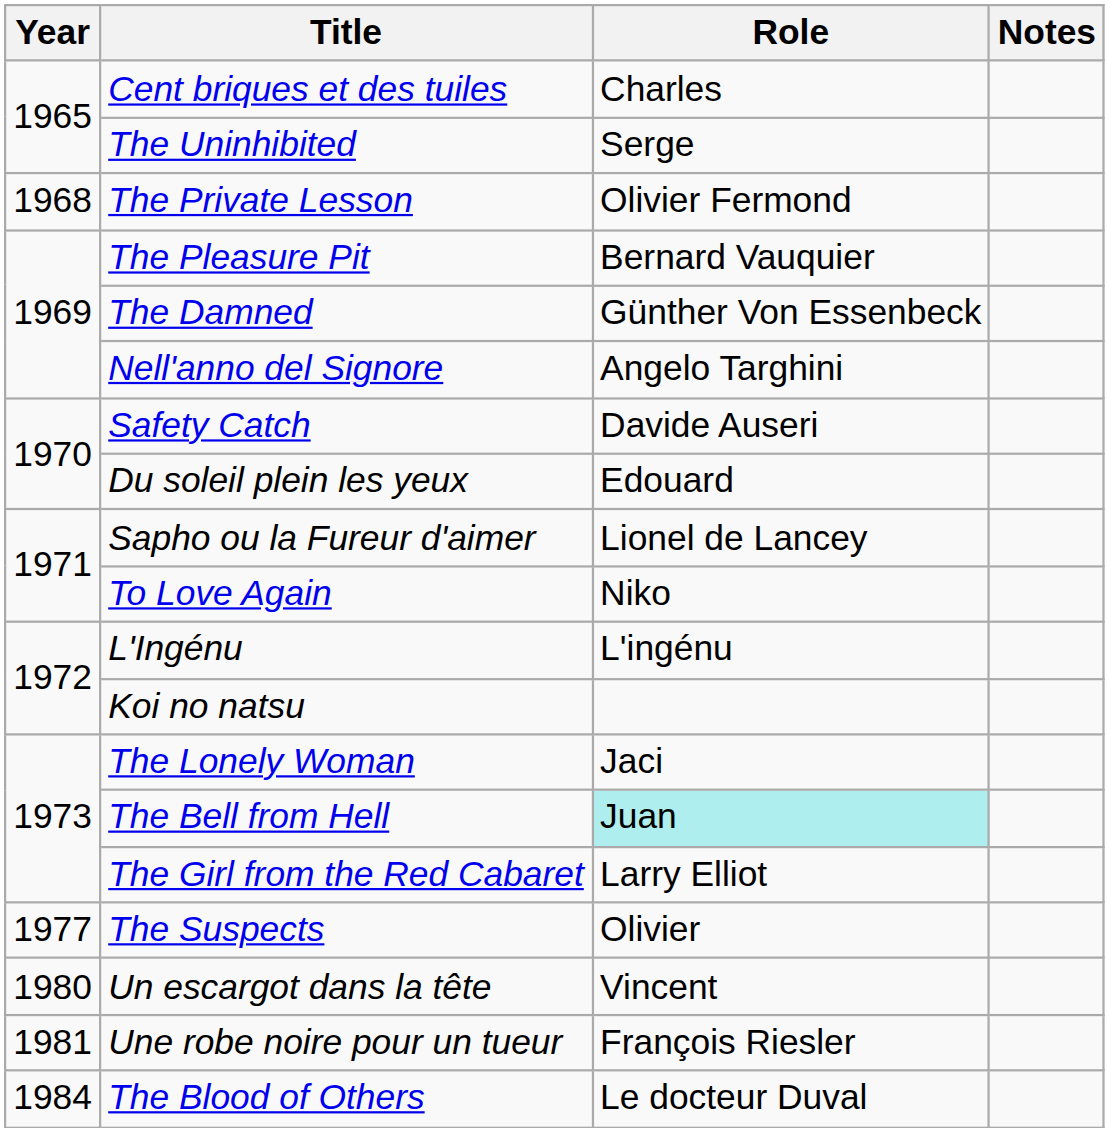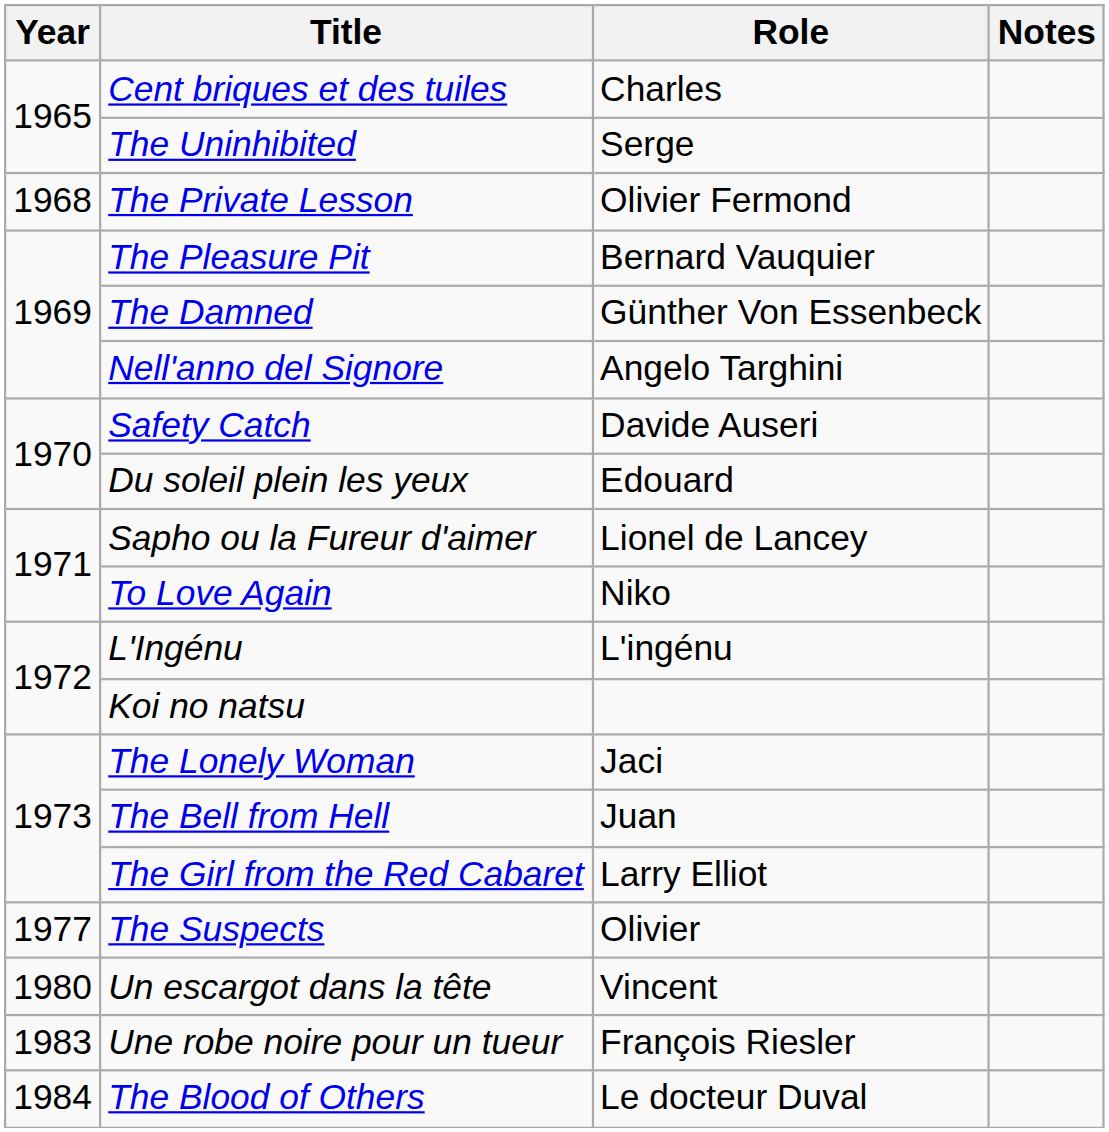The Bell from Hell | Role: paleturquoise background -> no background
Une robe noire pour un tueur | Year: 1981 -> 1983
